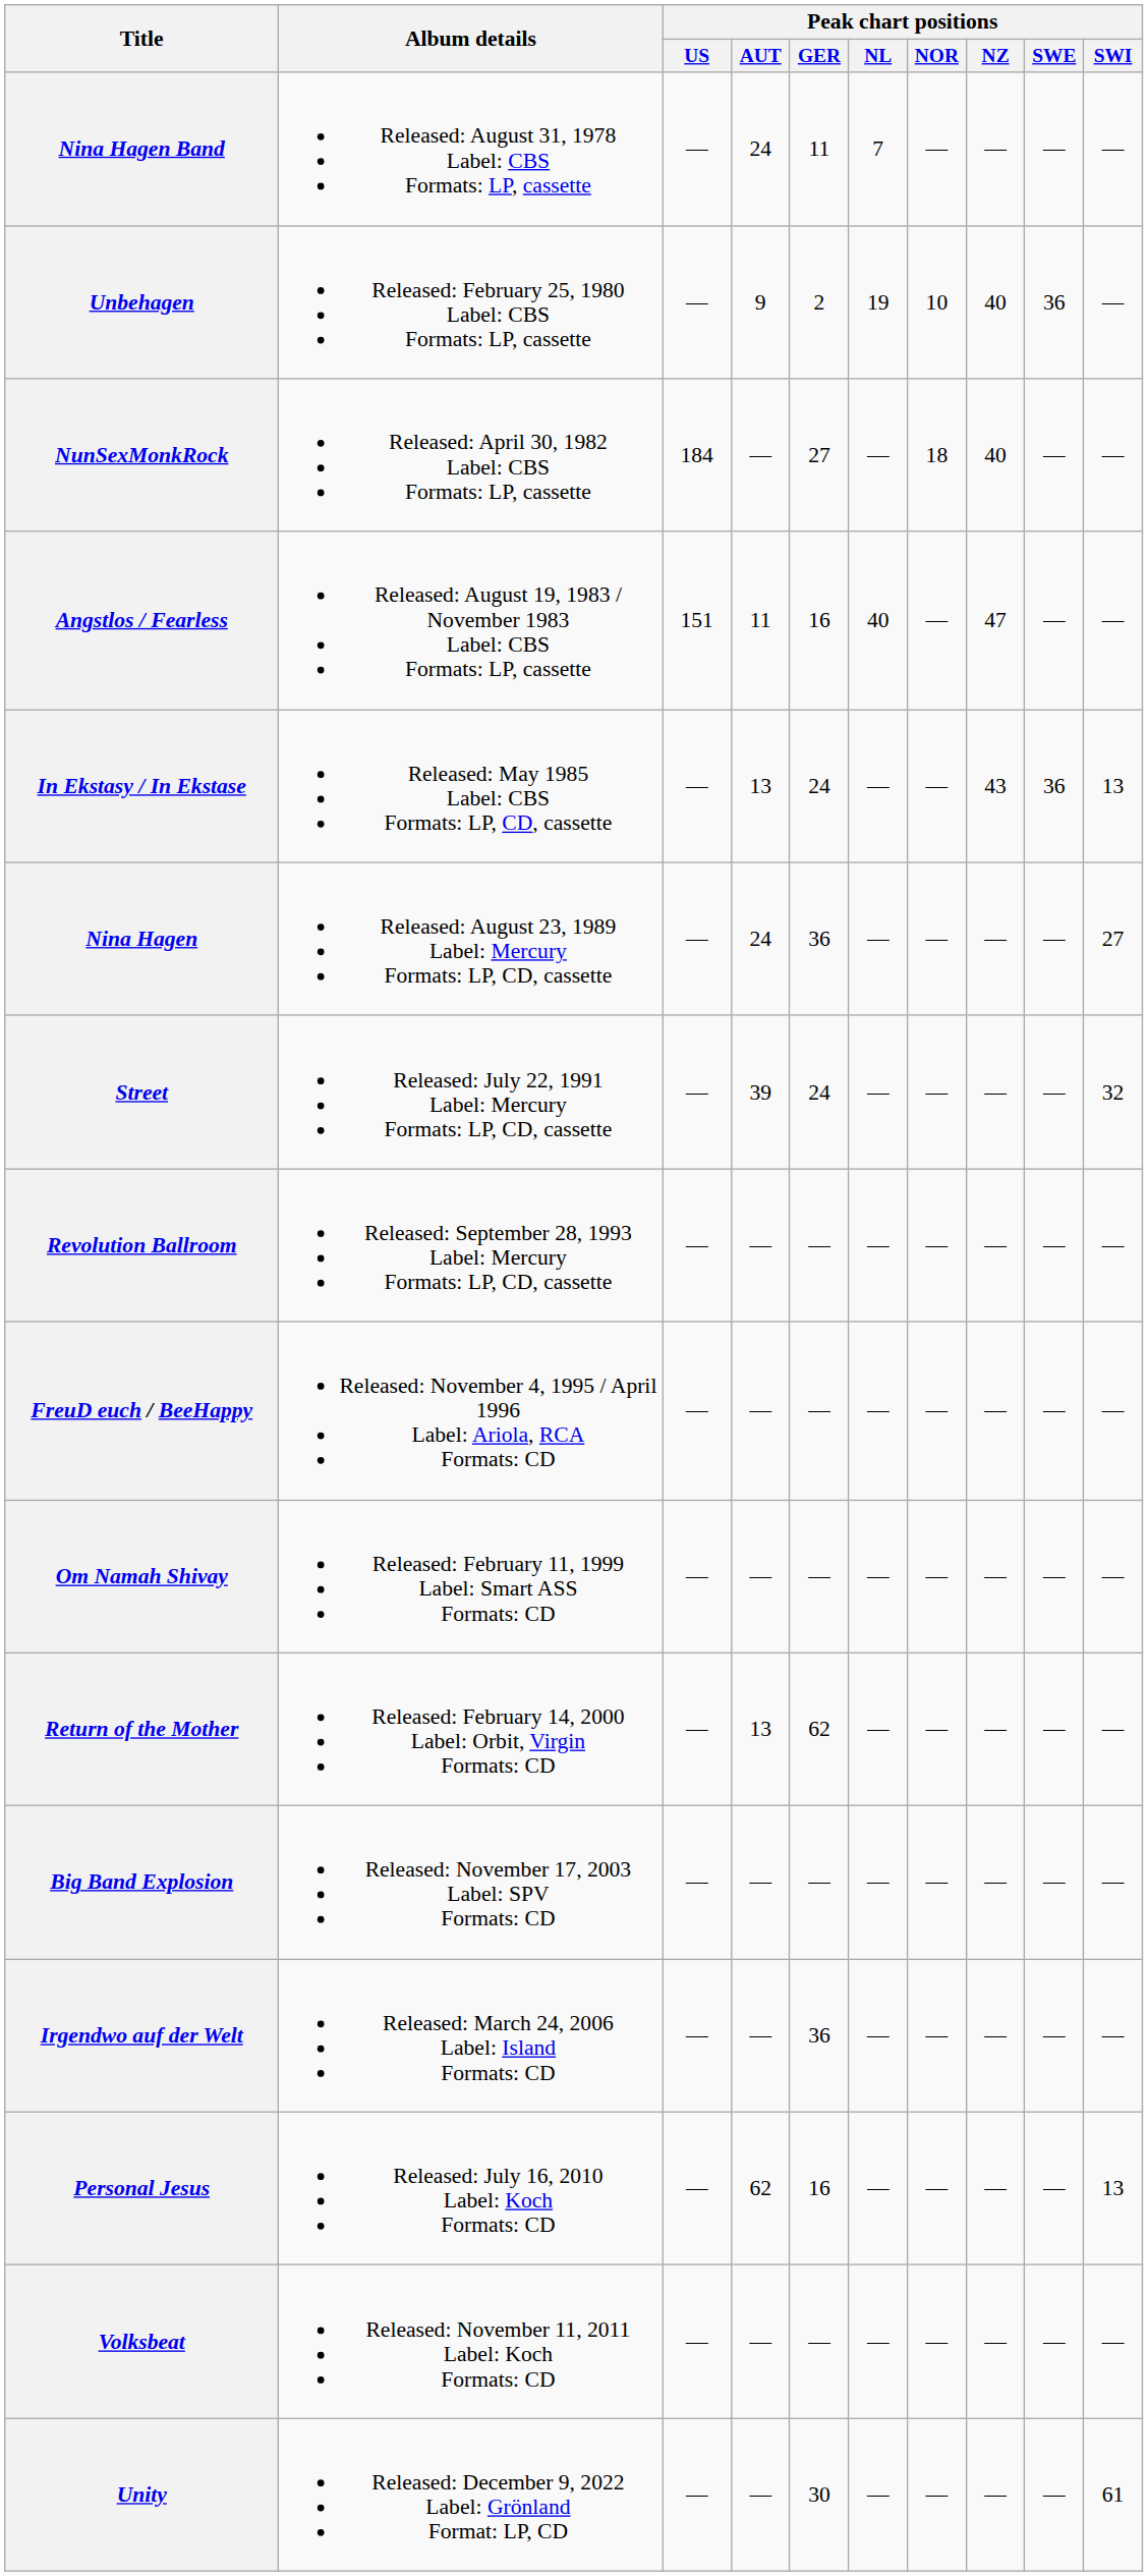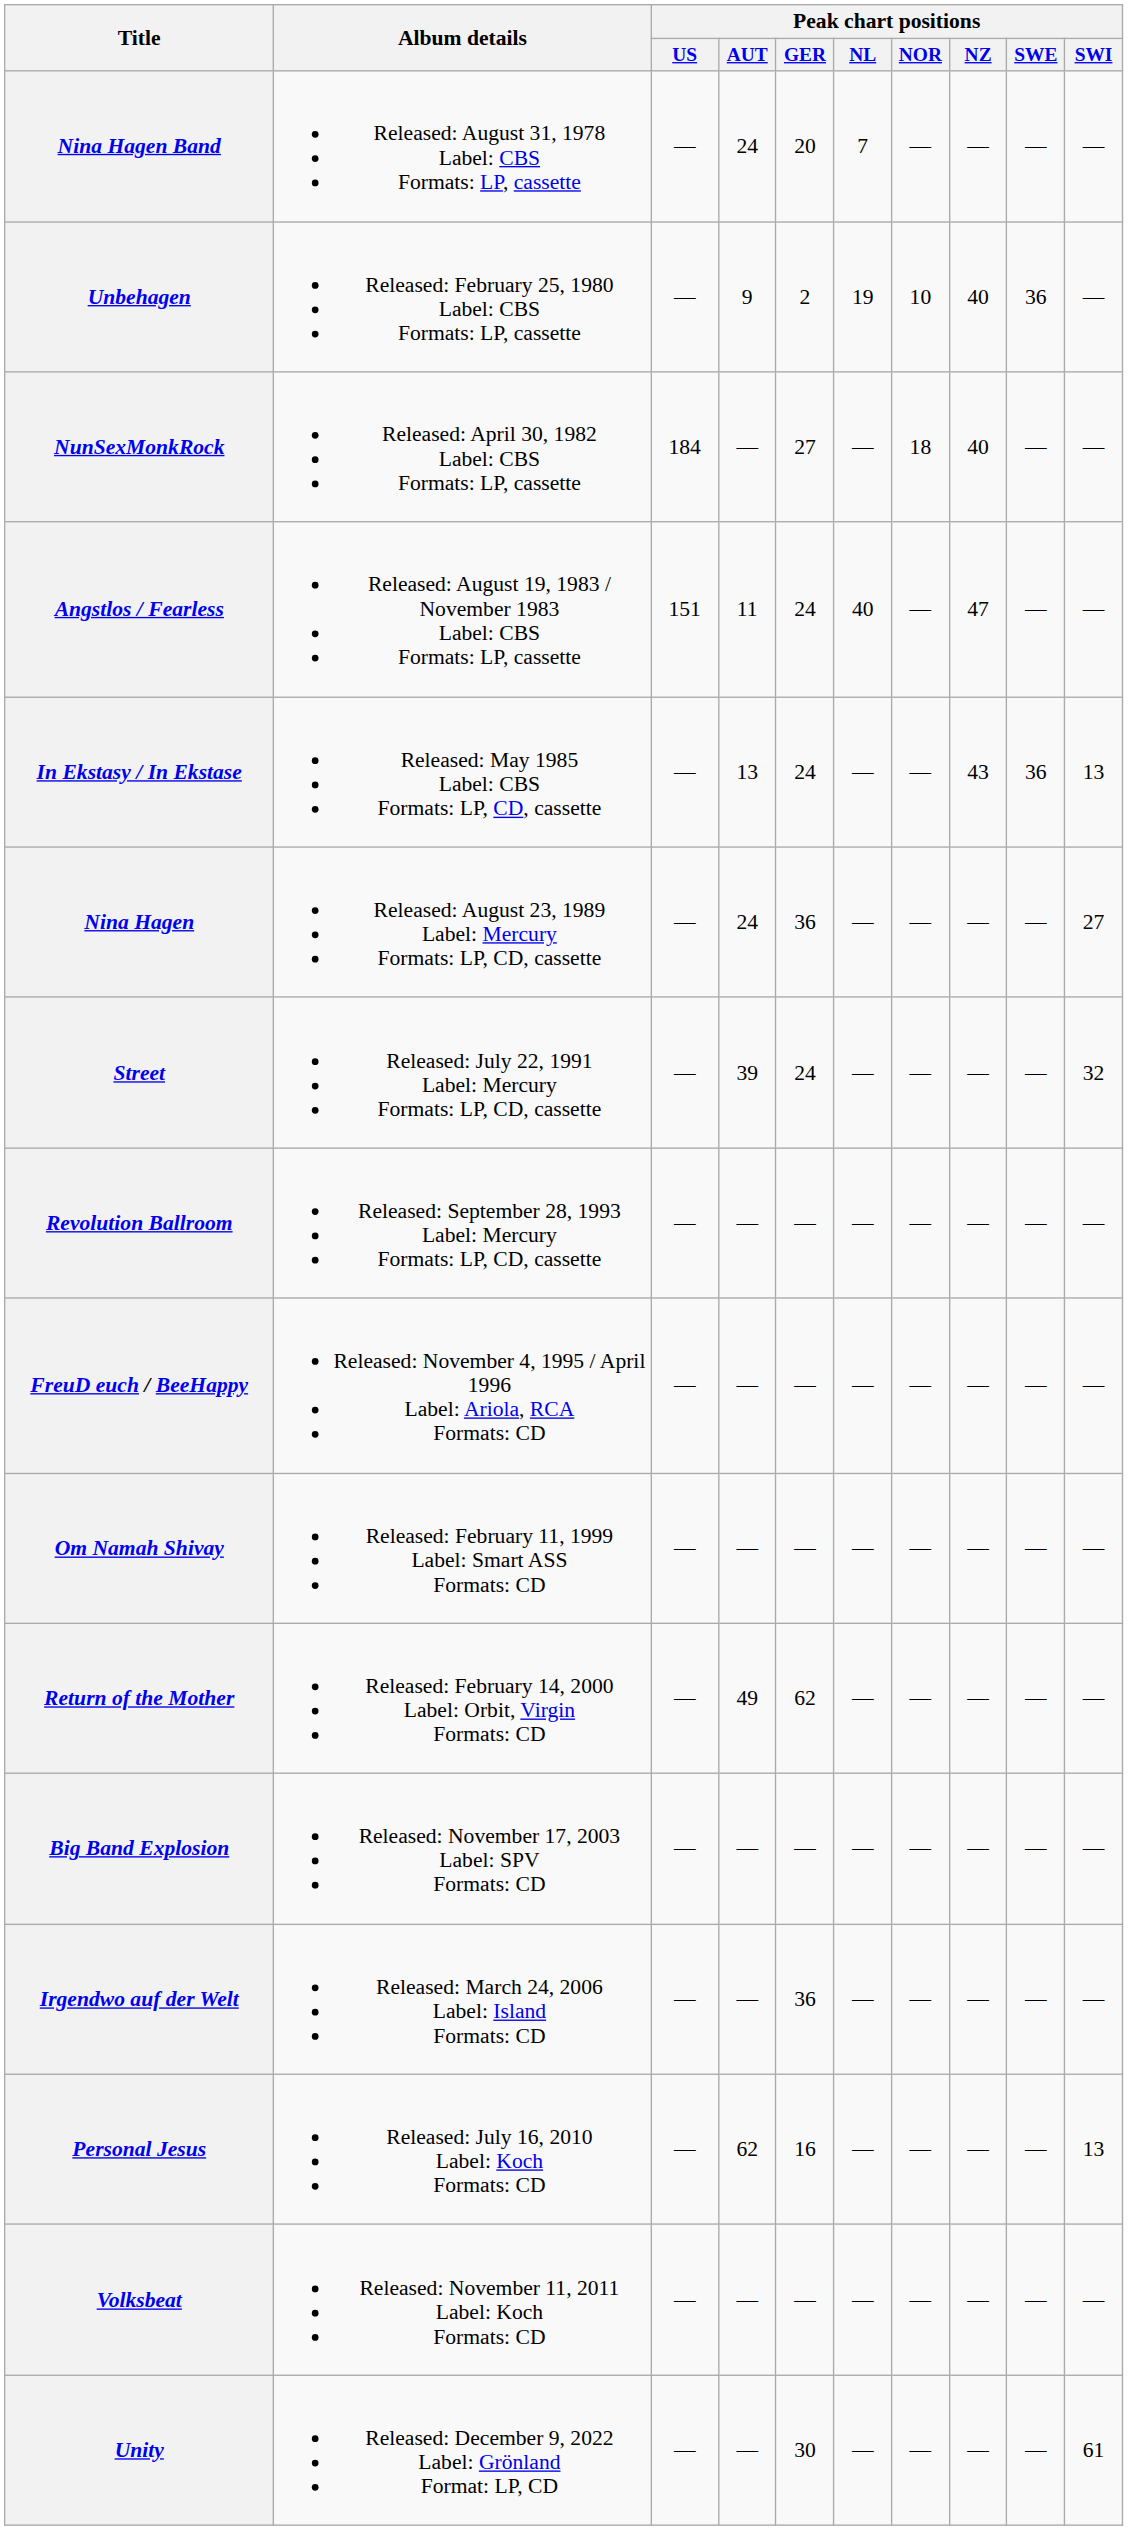Nina Hagen Band | Peak chart positions / GER: 11 -> 20
Angstlos / Fearless | Peak chart positions / GER: 16 -> 24
Return of the Mother | Peak chart positions / AUT: 13 -> 49
